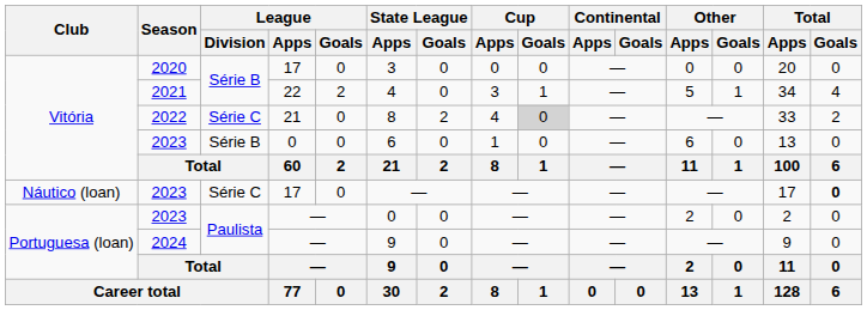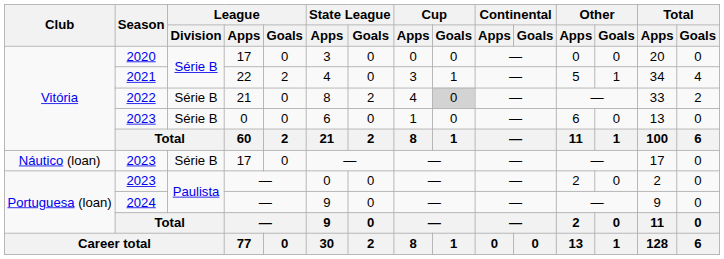2022 | League / Division: Série C -> Série B
2023 / 17 | League / Division: Série C -> Série B
2023 / 17 | Total / Goals: bold -> normal
